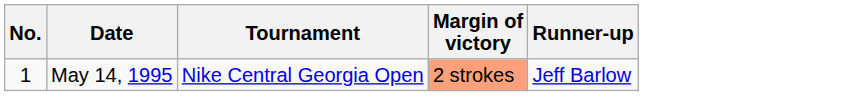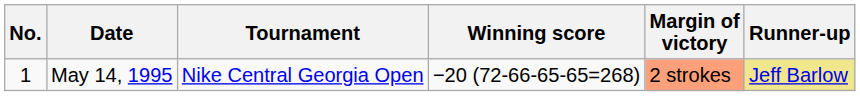+ column: Winning score | −20 (72-66-65-65=268)
May 14, 1995 | Runner-up: no background -> khaki background
